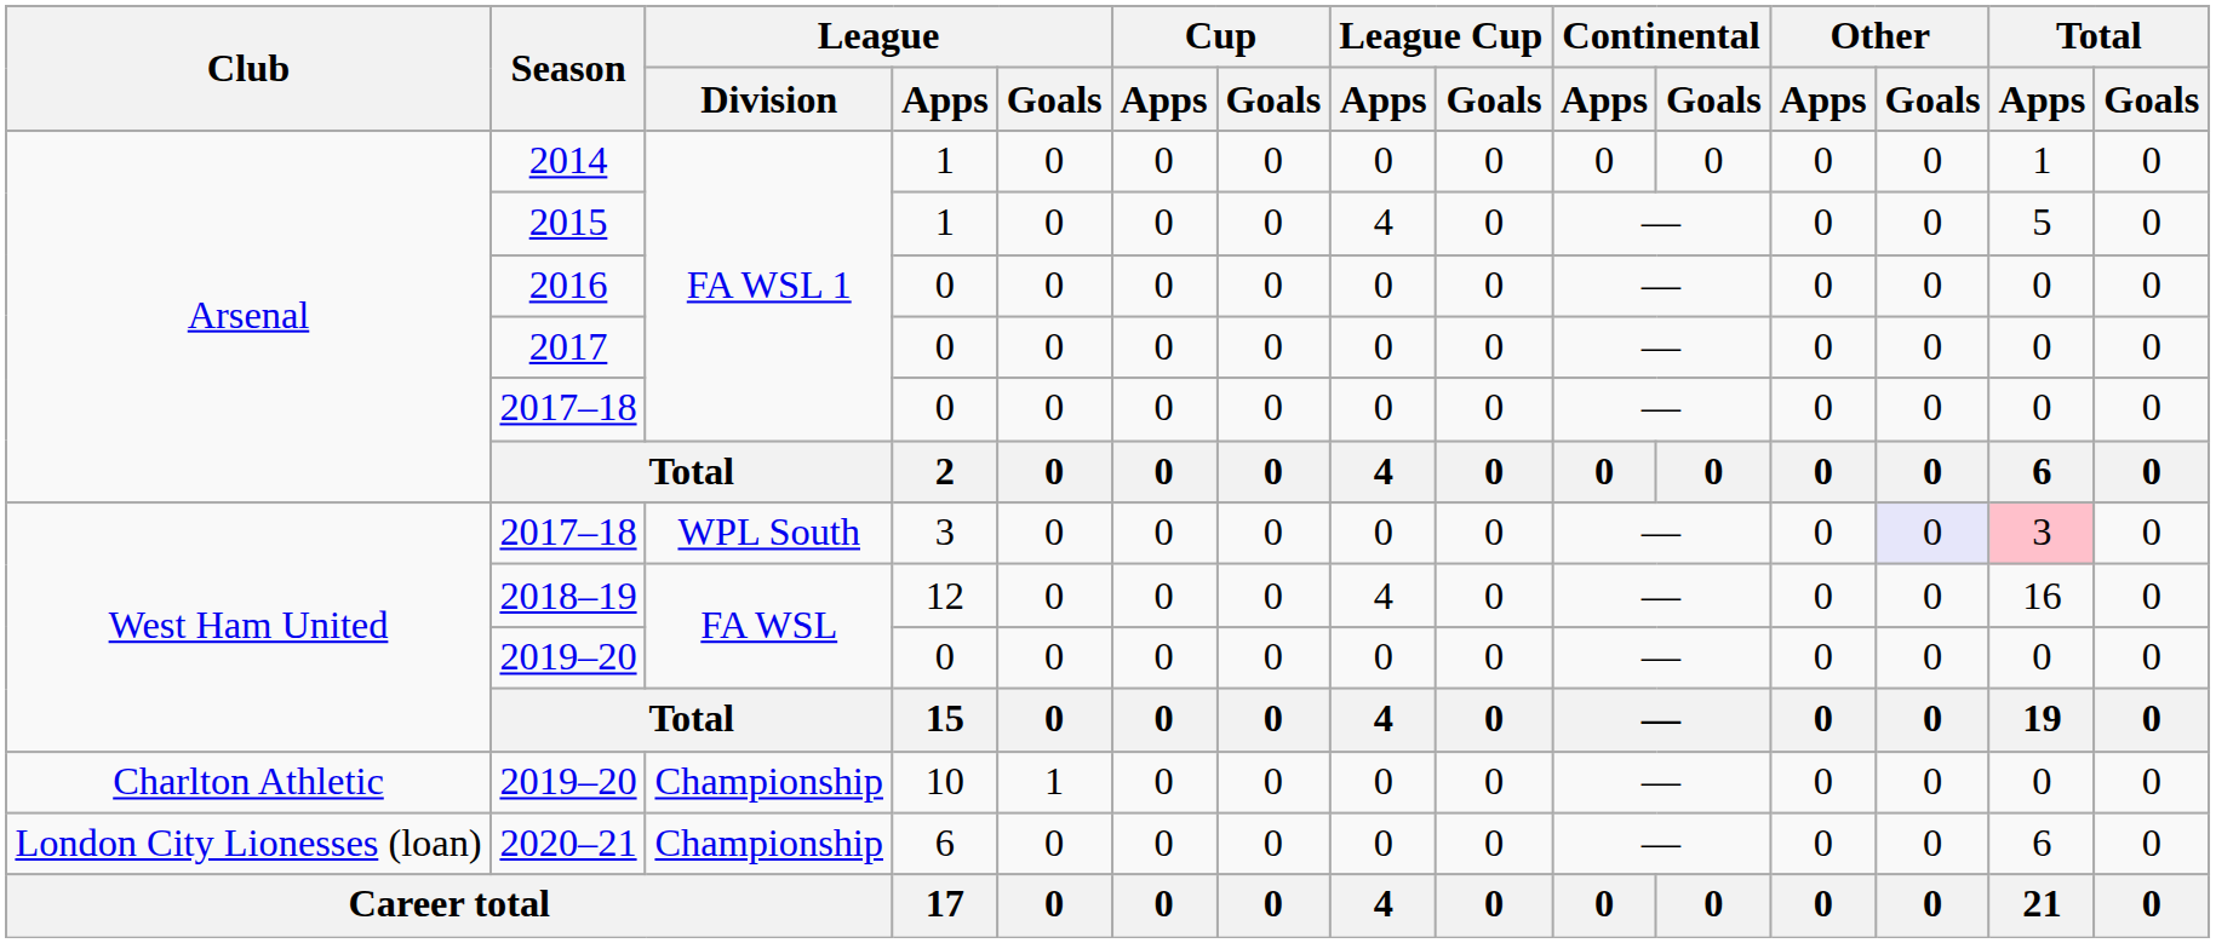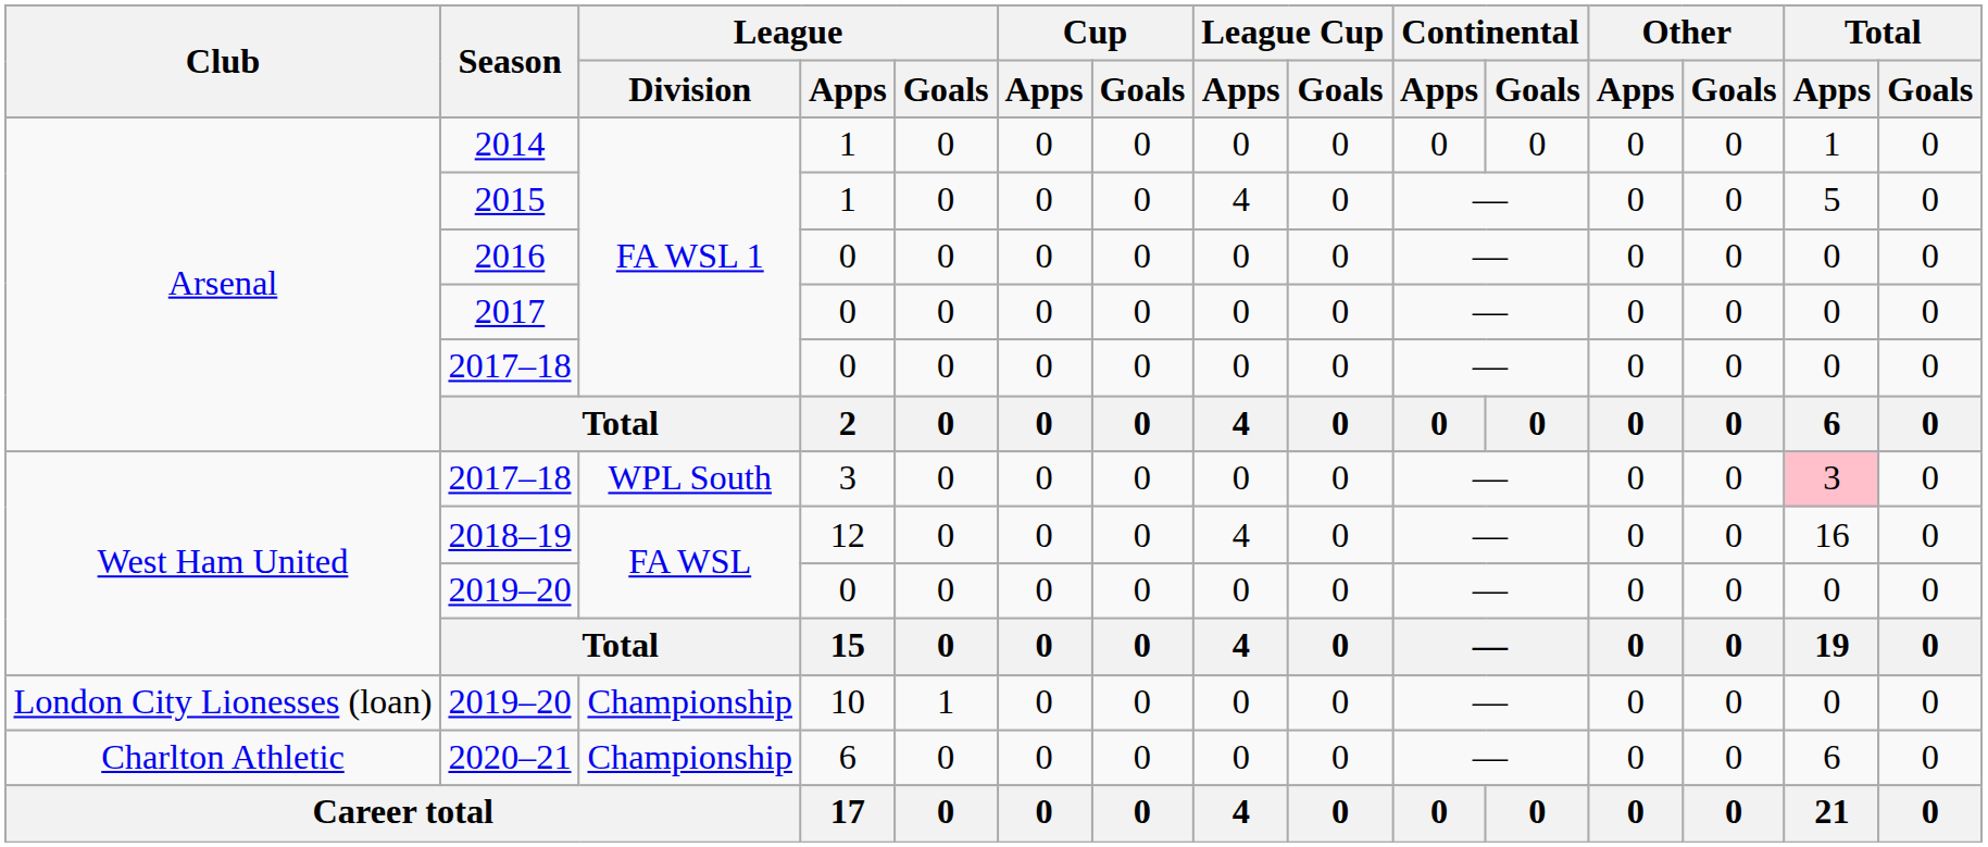2017–18 / 3 | Other / Goals: lavender background -> no background
2019–20 / 10 | Club: Charlton Athletic -> London City Lionesses (loan)
2020–21 | Club: London City Lionesses (loan) -> Charlton Athletic
